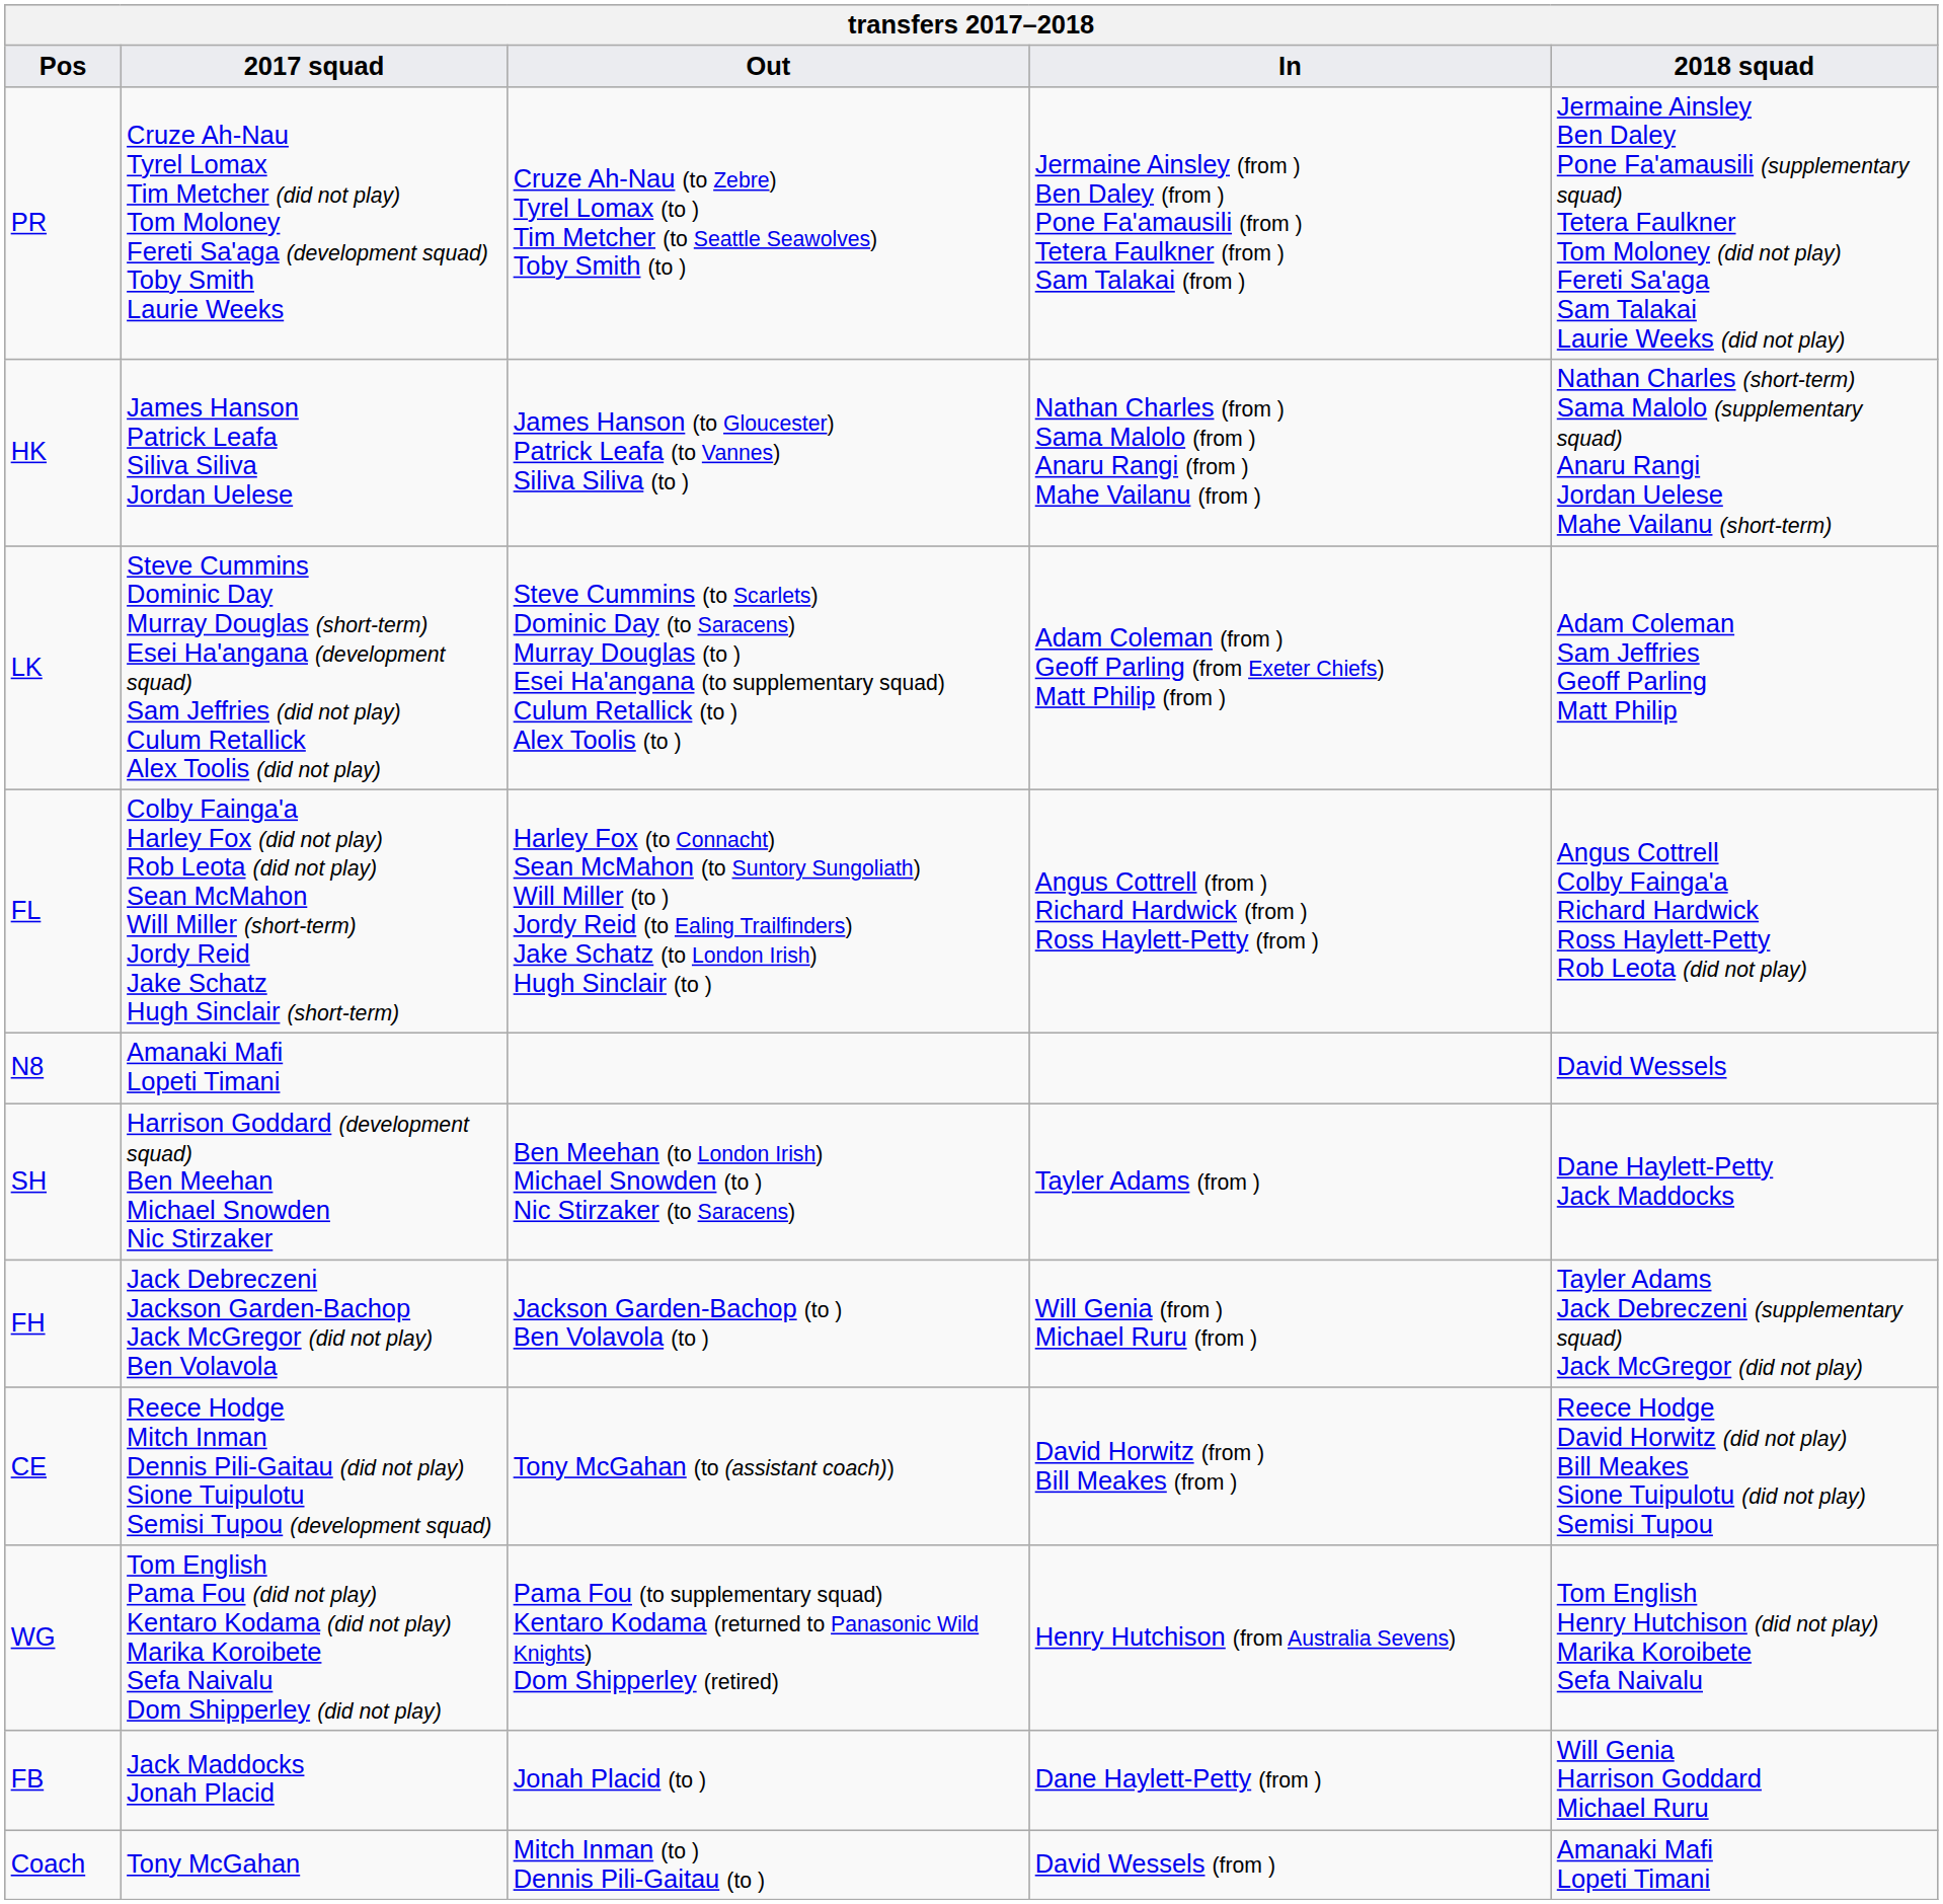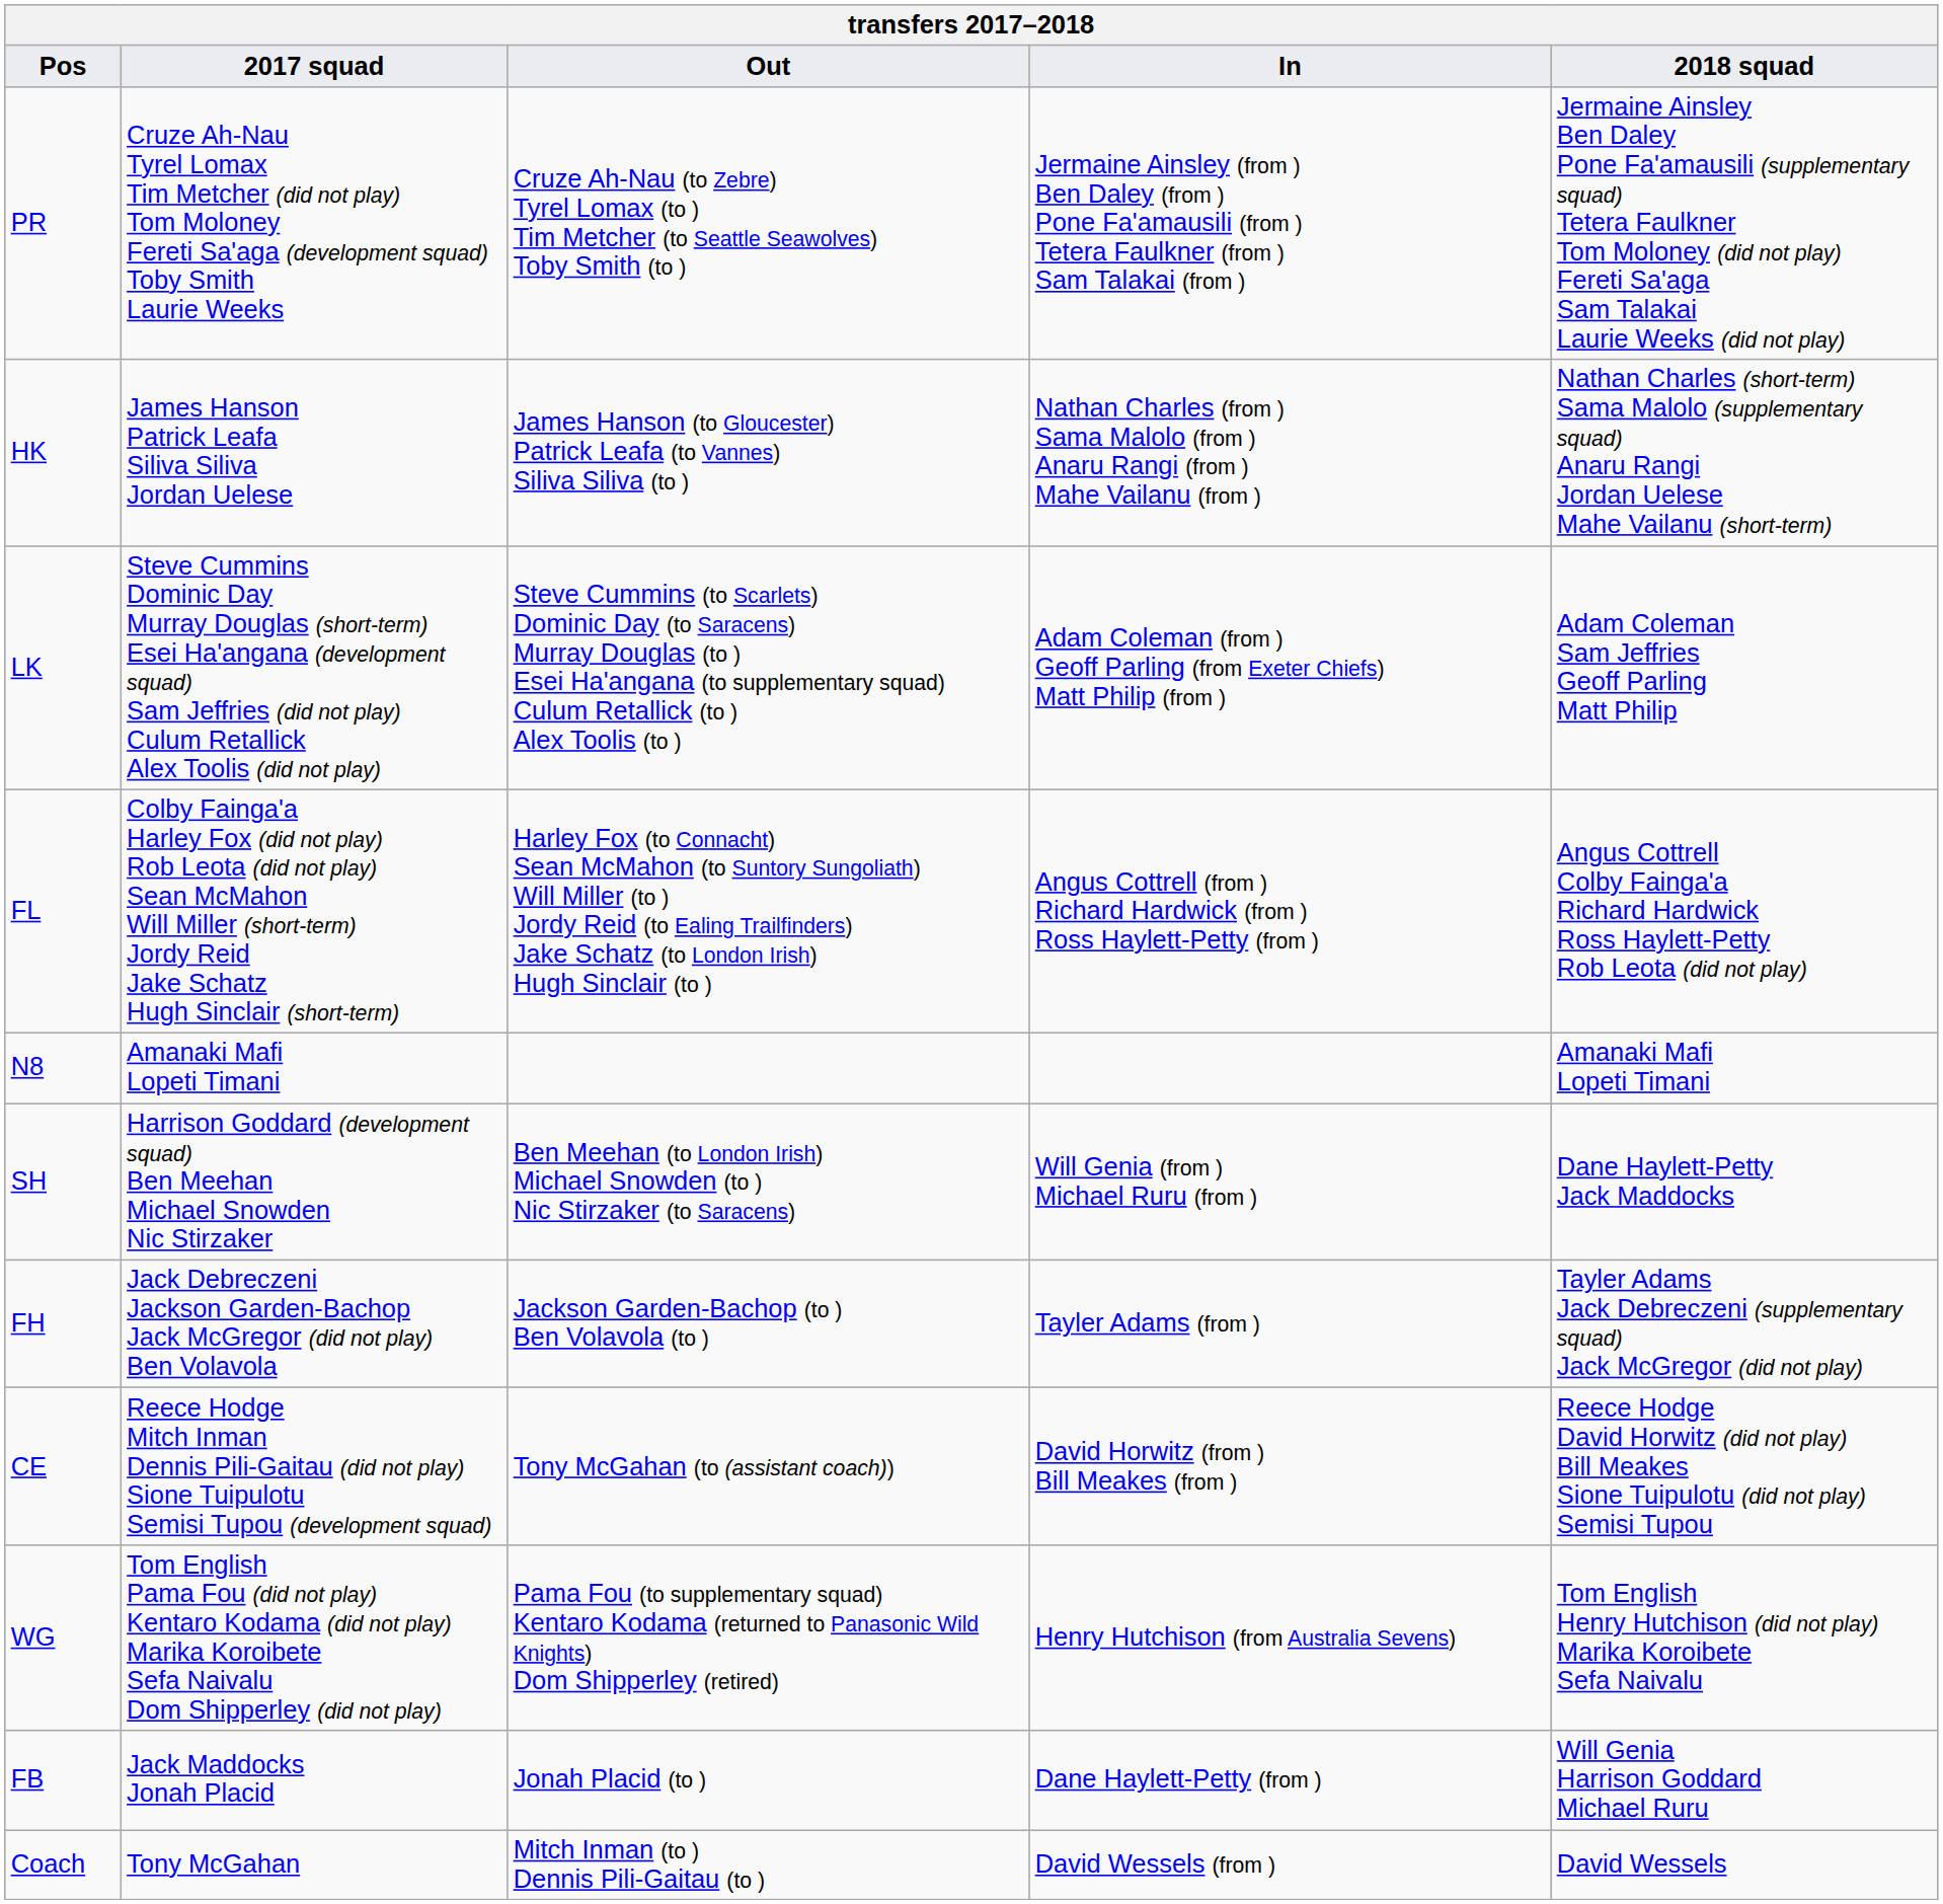N8 | 2018 squad: David Wessels -> Amanaki Mafi Lopeti Timani
SH | In: Tayler Adams (from ) -> Will Genia (from ) Michael Ruru (from )
FH | In: Will Genia (from ) Michael Ruru (from ) -> Tayler Adams (from )
Coach | 2018 squad: Amanaki Mafi Lopeti Timani -> David Wessels
